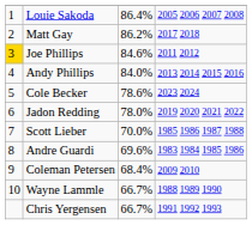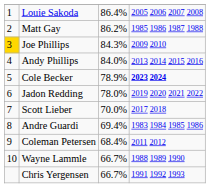Matt Gay | column 4: 2017 2018 -> 1985 1986 1987 1988
Joe Phillips | column 3: 84.6% -> 84.3%
Joe Phillips | column 4: 2011 2012 -> 2009 2010
Cole Becker | column 3: 78.6% -> 78.9%
Cole Becker | column 4: normal -> bold
Scott Lieber | column 4: 1985 1986 1987 1988 -> 2017 2018
Andre Guardi | column 3: 69.6% -> 69.4%
Coleman Petersen | column 4: 2009 2010 -> 2011 2012
